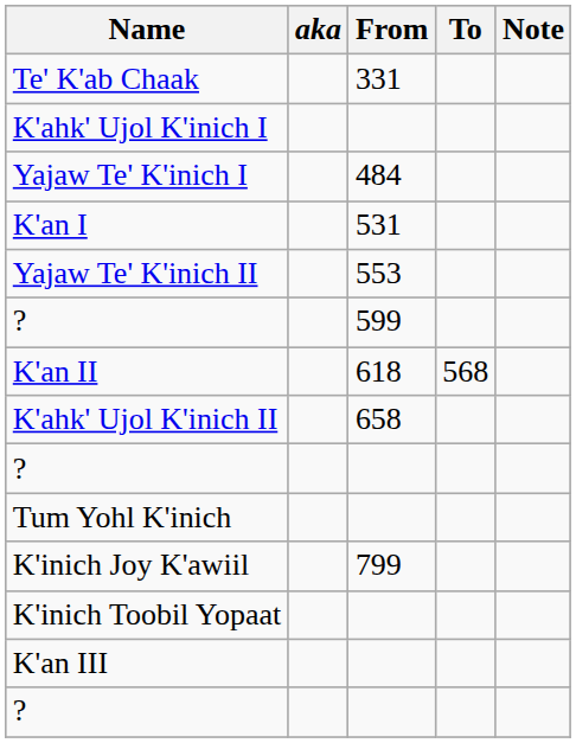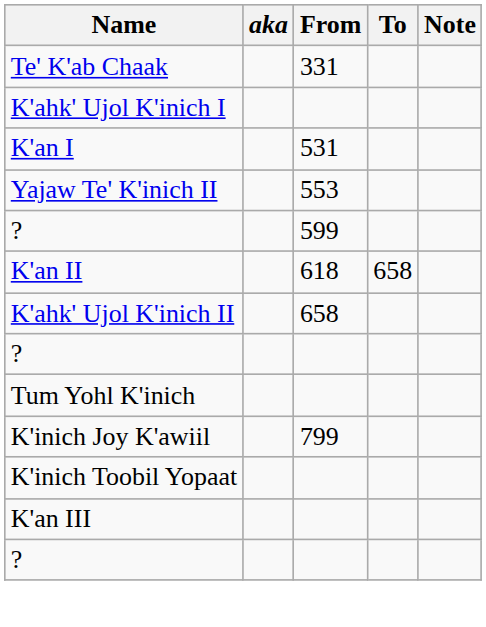- row: Yajaw Te' K'inich I | 484
K'an II | To: 568 -> 658
